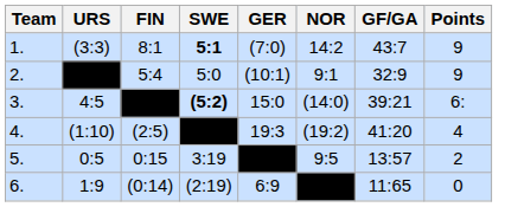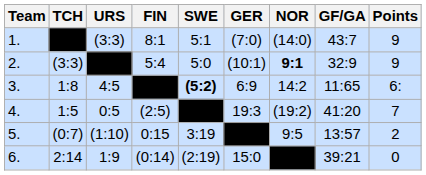+ column: TCH | (3:3) | 1:8 | 1:5 | (0:7) | 2:14
1. | SWE: bold -> normal
1. | NOR: 14:2 -> (14:0)
2. | NOR: normal -> bold
3. | GER: 15:0 -> 6:9
3. | NOR: (14:0) -> 14:2
3. | GF/GA: 39:21 -> 11:65
4. | URS: (1:10) -> 0:5
4. | Points: 4 -> 7
5. | URS: 0:5 -> (1:10)
6. | GER: 6:9 -> 15:0
6. | GF/GA: 11:65 -> 39:21
